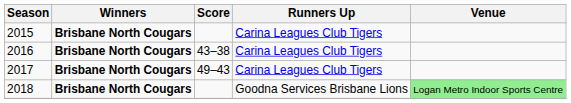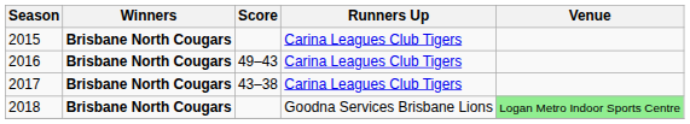2016 | Score: 43–38 -> 49–43
2017 | Score: 49–43 -> 43–38
